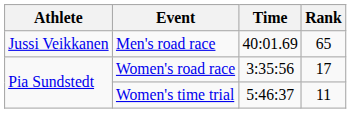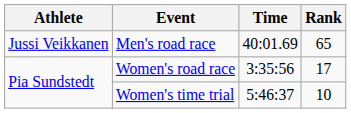Women's time trial | Rank: 11 -> 10
